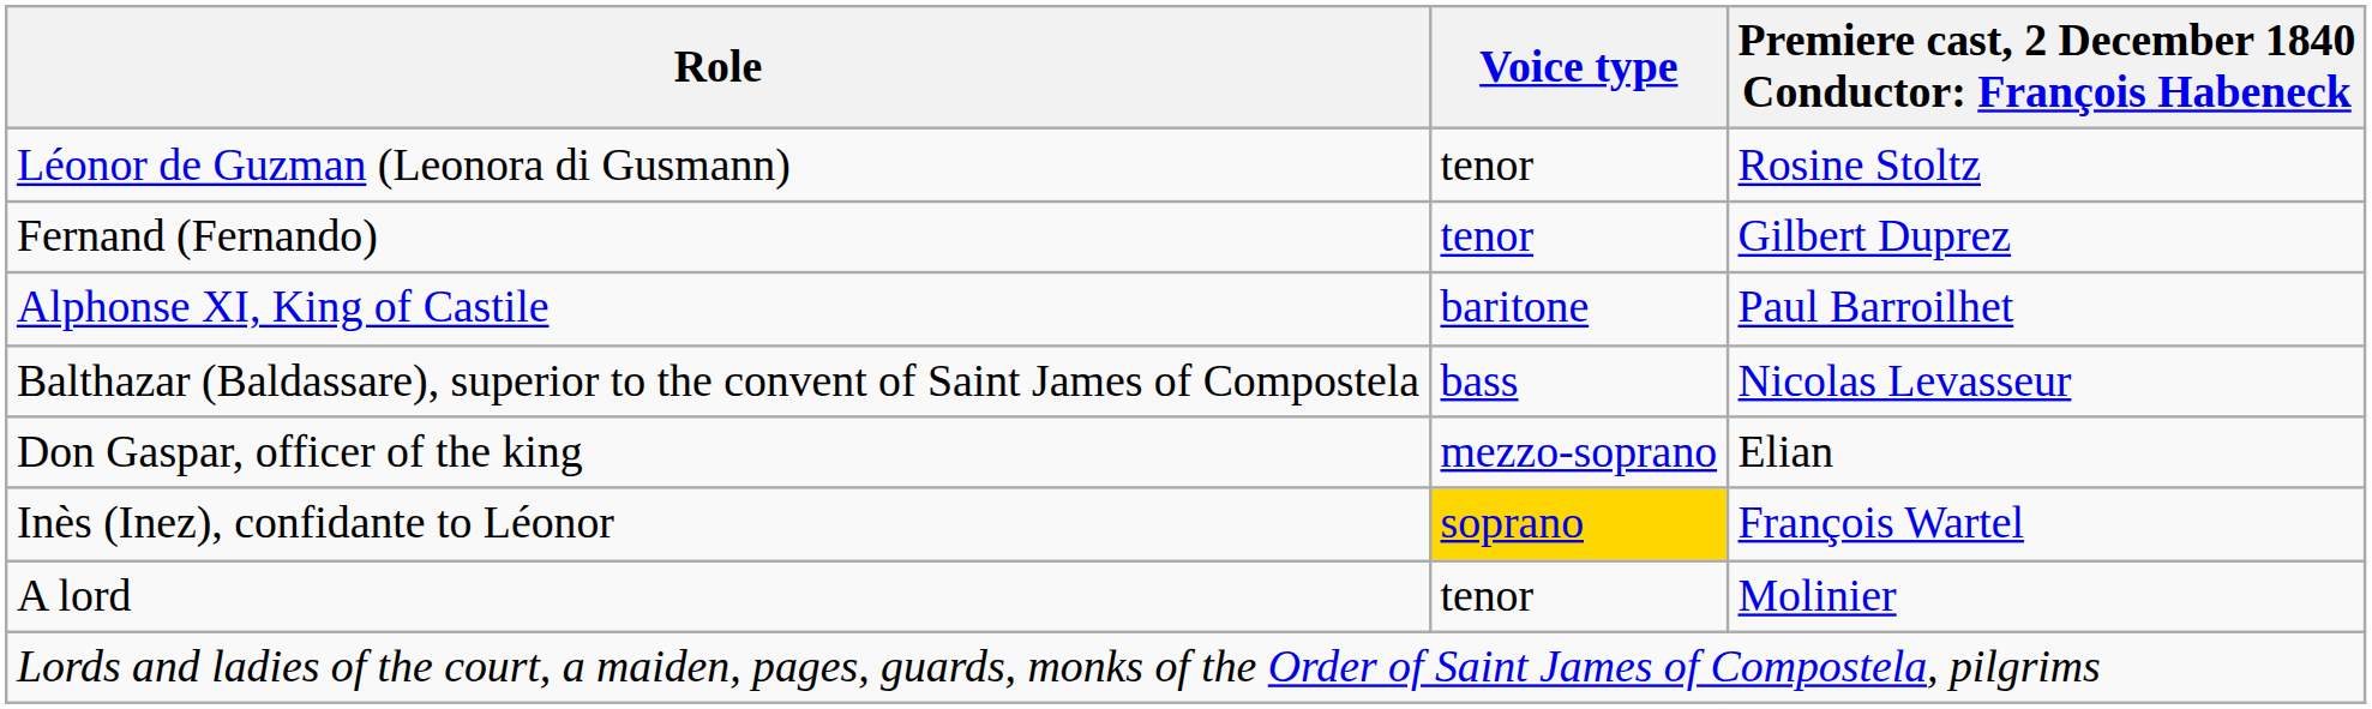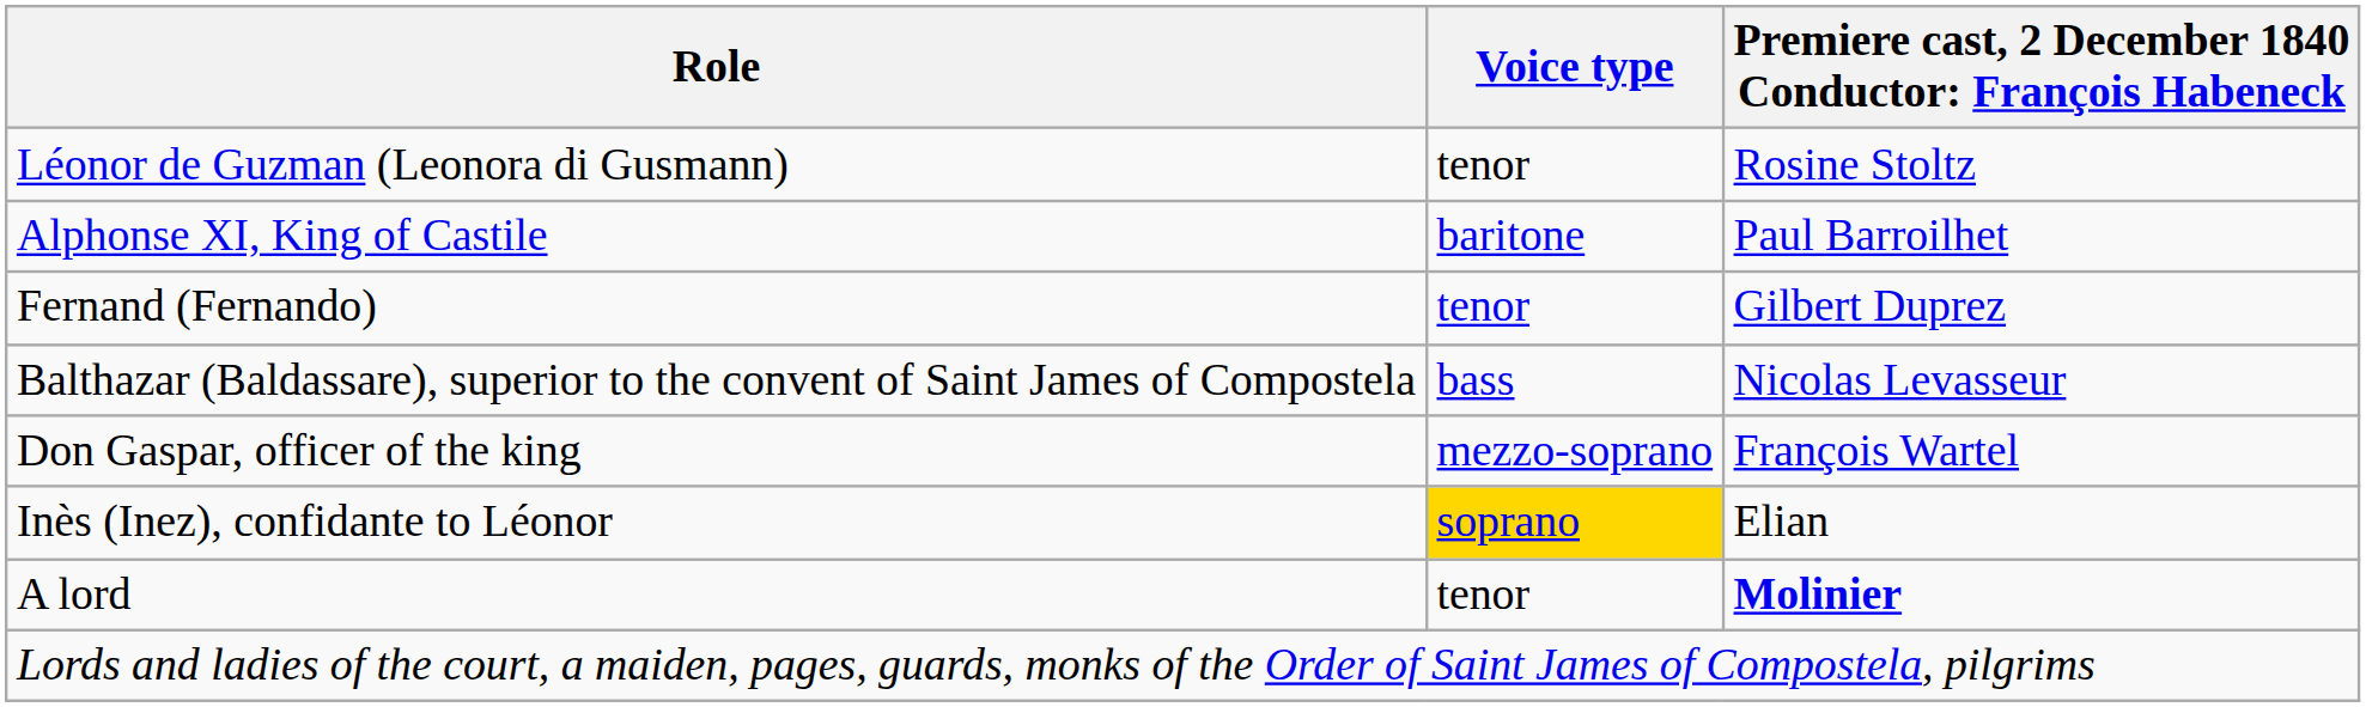rows swapped: Fernand (Fernando) <-> Alphonse XI, King of Castile
Don Gaspar, officer of the king | column 3: Elian -> François Wartel
Inès (Inez), confidante to Léonor | column 3: François Wartel -> Elian
A lord | column 3: normal -> bold
